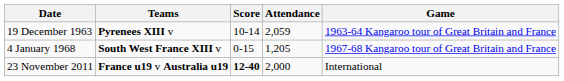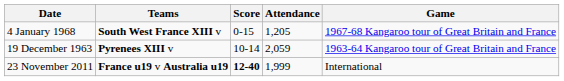rows swapped: 19 December 1963 <-> 4 January 1968
23 November 2011 | Attendance: 2,000 -> 1,999
